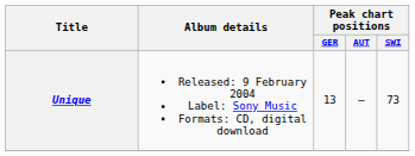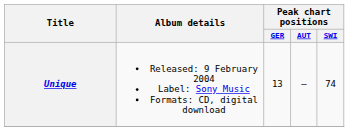Unique | Peak chart positions / SWI: 73 -> 74
